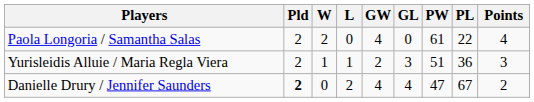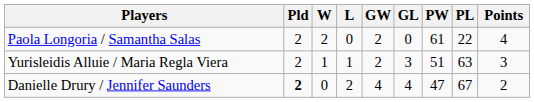Paola Longoria / Samantha Salas | GW: 4 -> 2
Yurisleidis Alluie / Maria Regla Viera | PL: 36 -> 63
